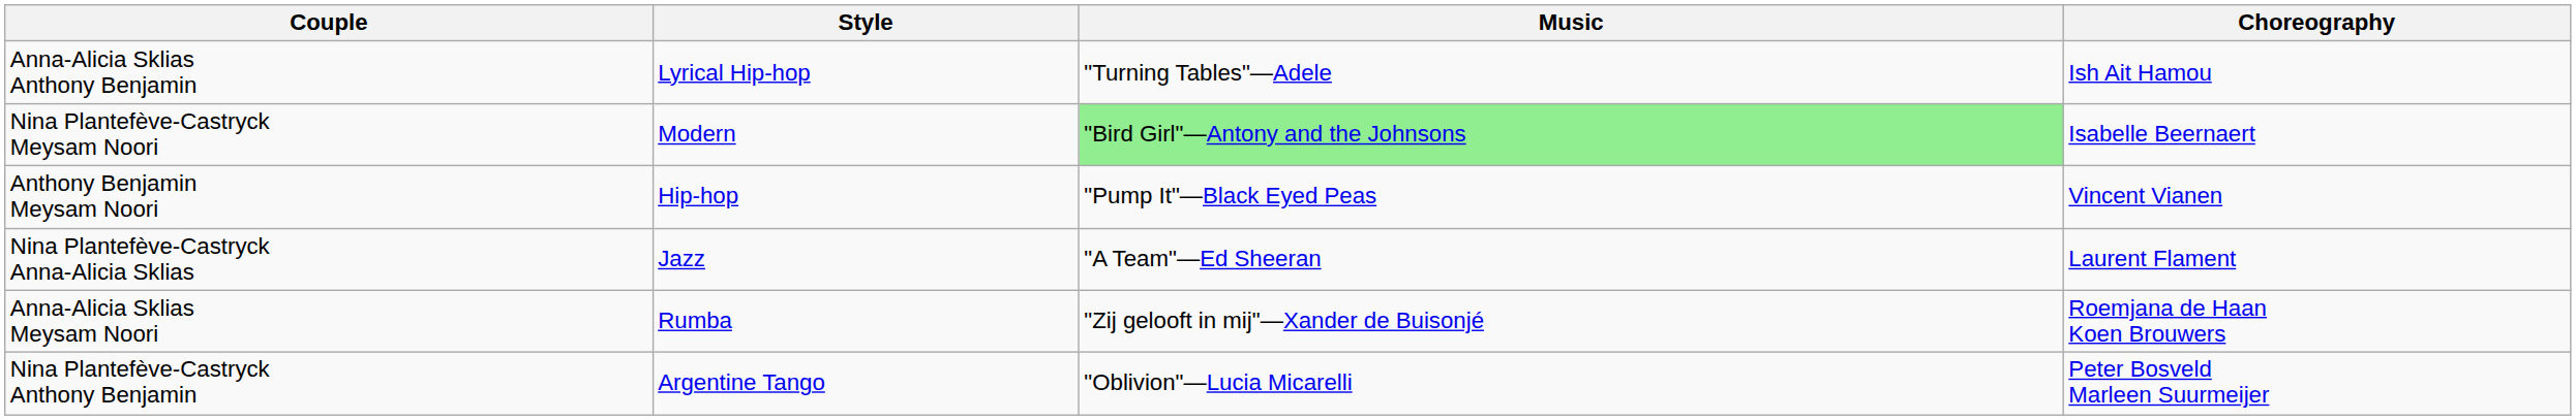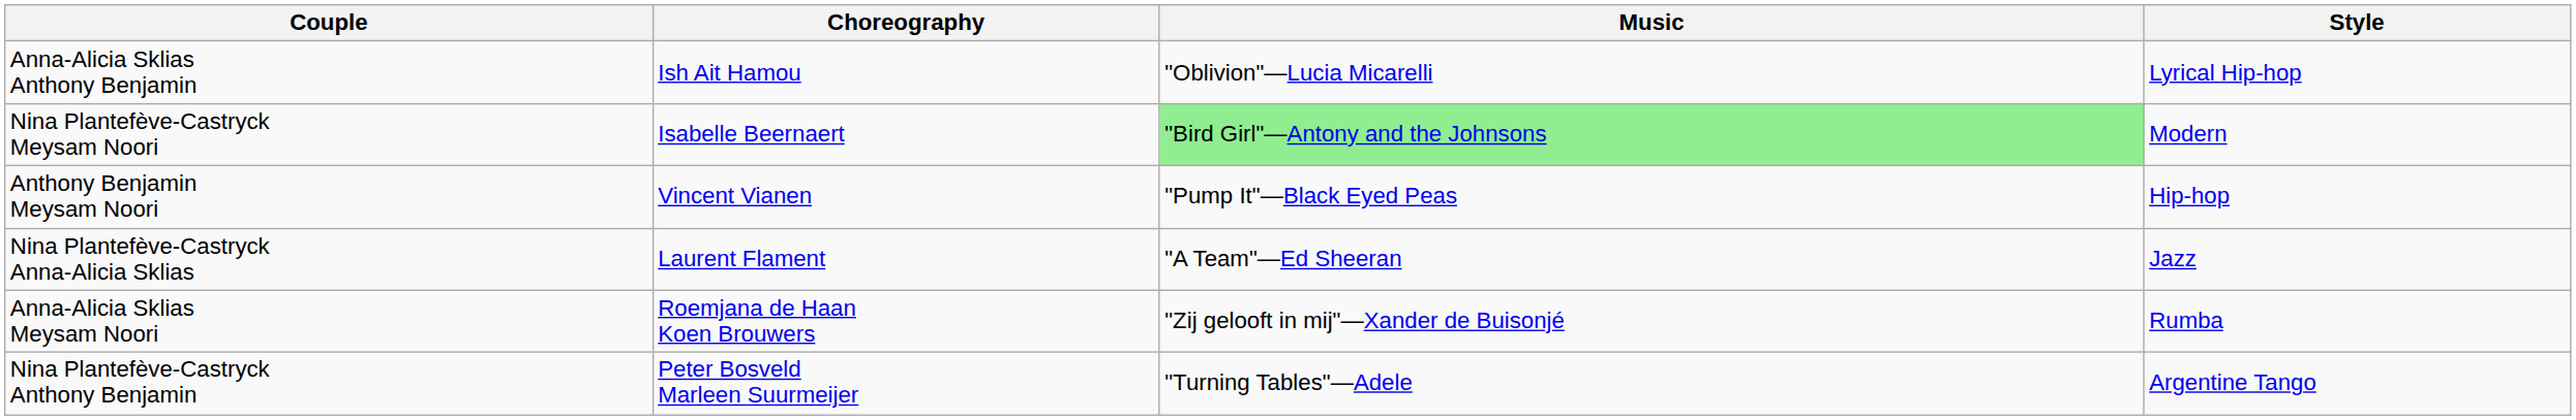columns swapped: Style <-> Choreography
Anna-Alicia Sklias Anthony Benjamin | Music: "Turning Tables"—Adele -> "Oblivion"—Lucia Micarelli
Nina Plantefève-Castryck Anthony Benjamin | Music: "Oblivion"—Lucia Micarelli -> "Turning Tables"—Adele
